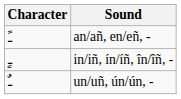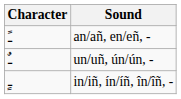rows swapped: in/iñ, ín/íñ, în/îñ, - <-> un/uñ, ún/ún, -
